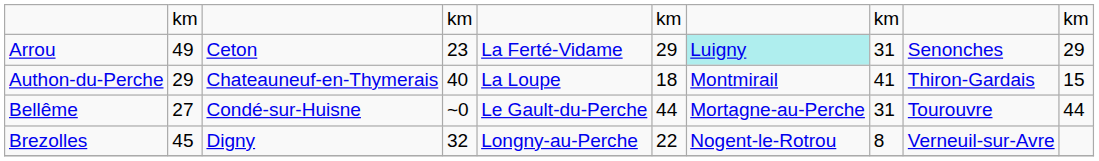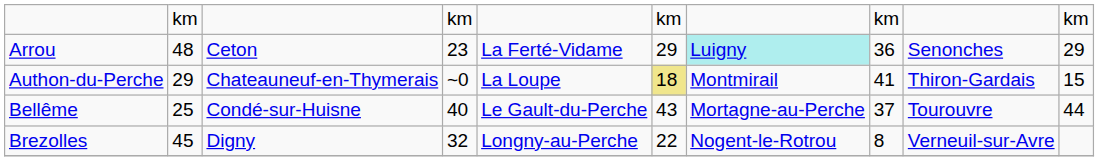Arrou | column 2: 49 -> 48
Arrou | column 8: 31 -> 36
Authon-du-Perche | column 4: 40 -> ~0
Authon-du-Perche | column 6: no background -> khaki background
Bellême | column 2: 27 -> 25
Bellême | column 4: ~0 -> 40
Bellême | column 6: 44 -> 43
Bellême | column 8: 31 -> 37
